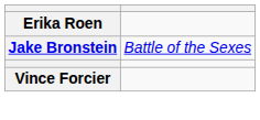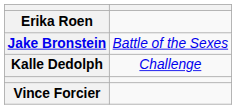+ row: Kalle Dedolph | Challenge
